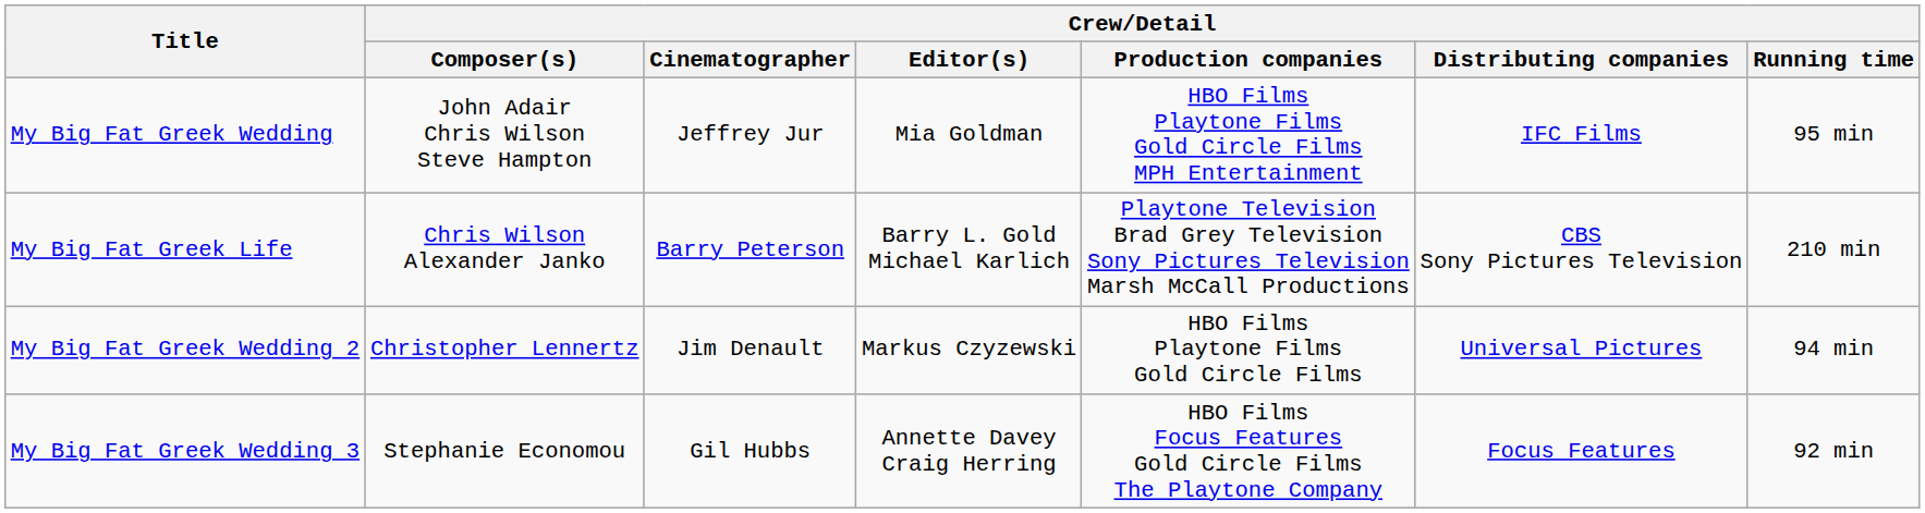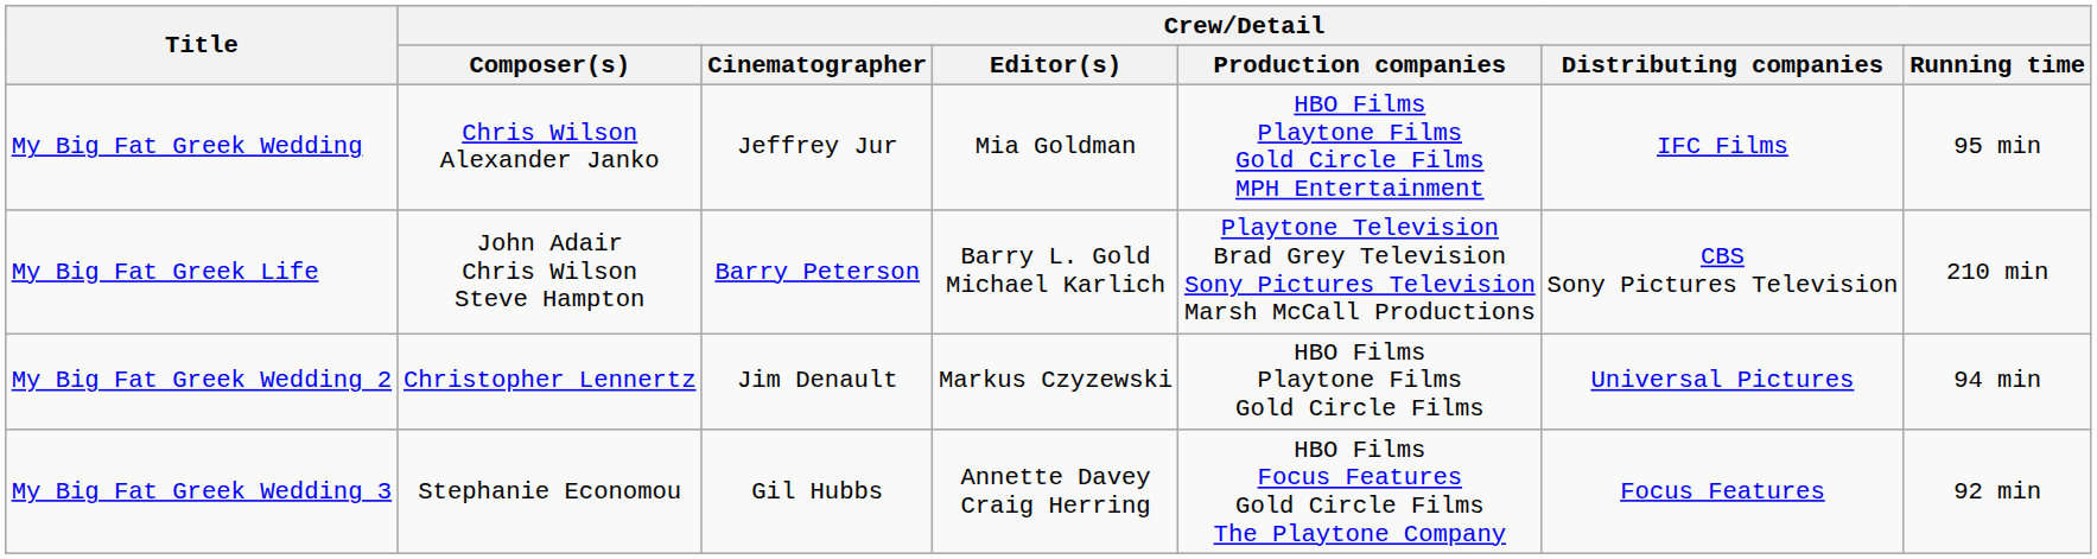My Big Fat Greek Wedding | Crew/Detail / Composer(s): John Adair Chris Wilson Steve Hampton -> Chris Wilson Alexander Janko
My Big Fat Greek Life | Crew/Detail / Composer(s): Chris Wilson Alexander Janko -> John Adair Chris Wilson Steve Hampton
